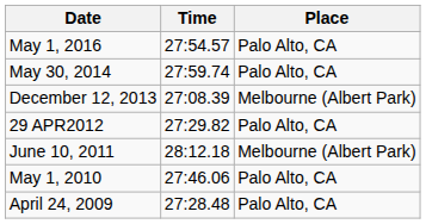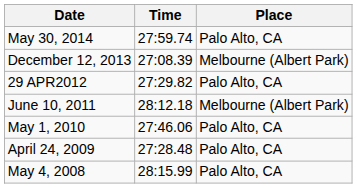- row: May 1, 2016 | 27:54.57 | Palo Alto, CA
+ row: May 4, 2008 | 28:15.99 | Palo Alto, CA
